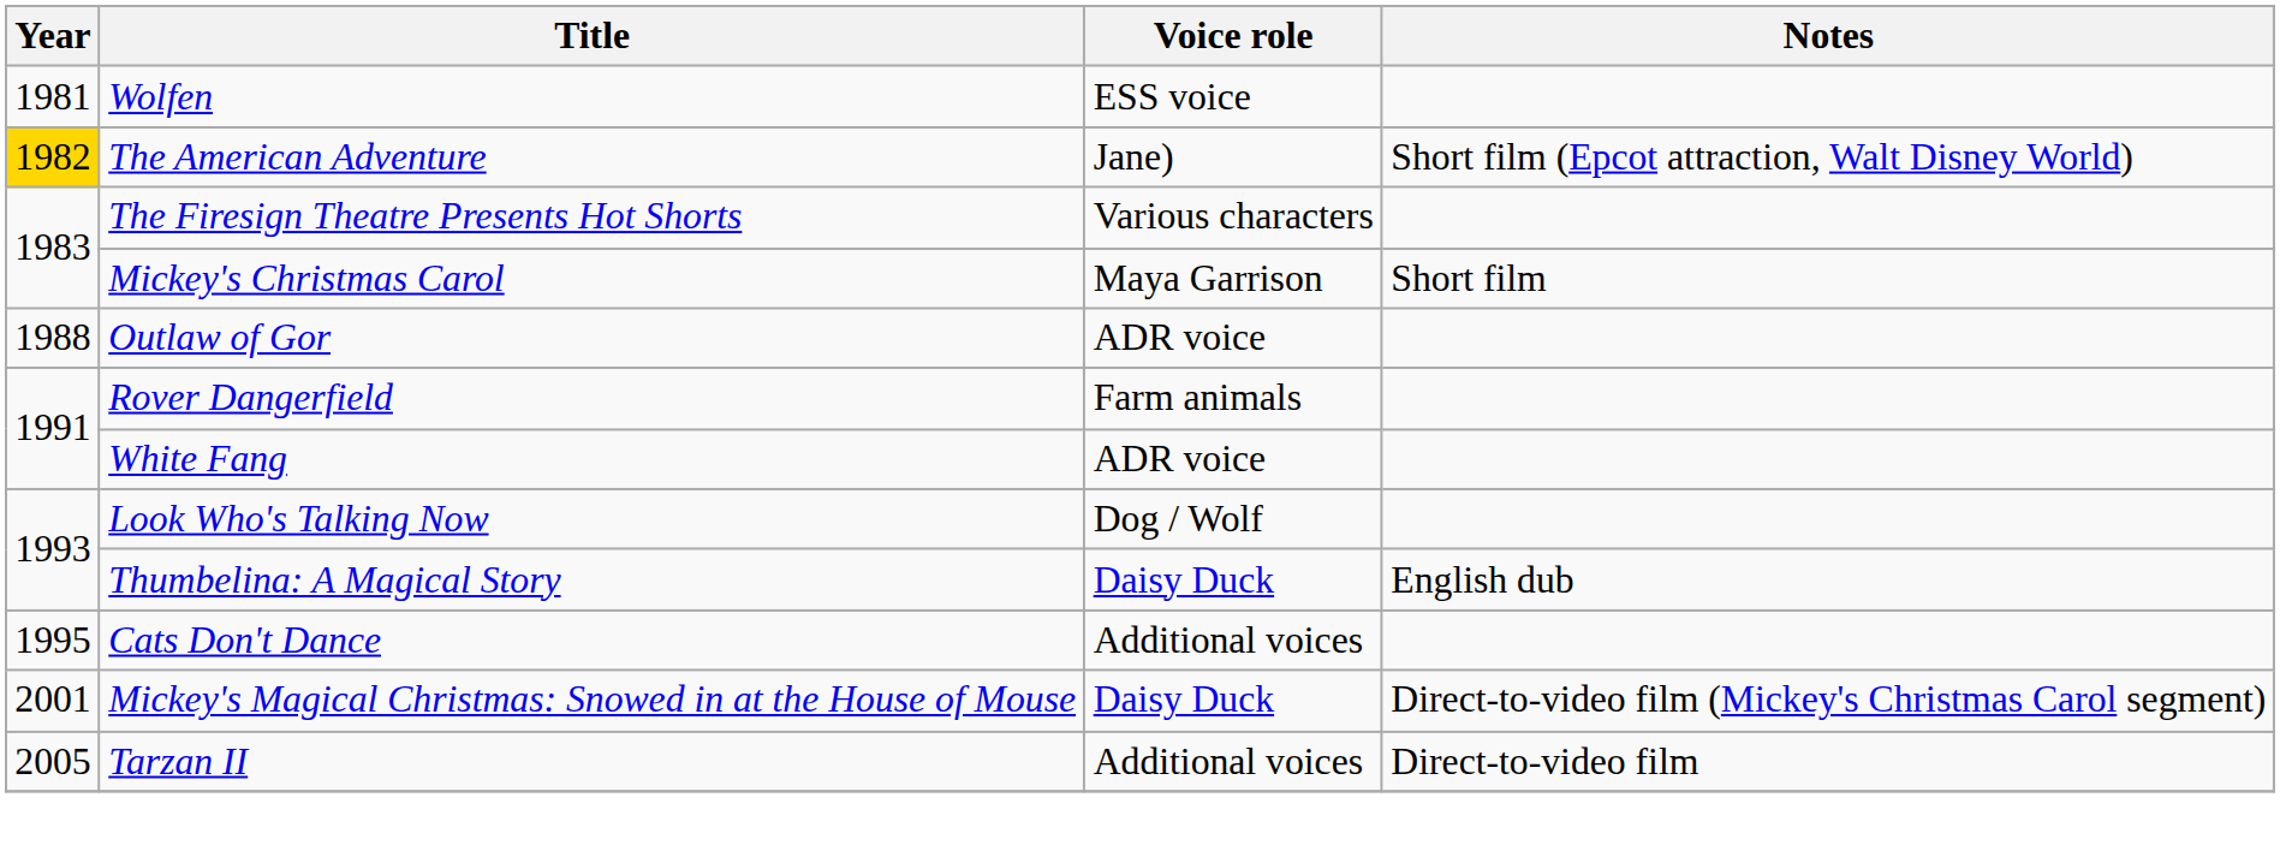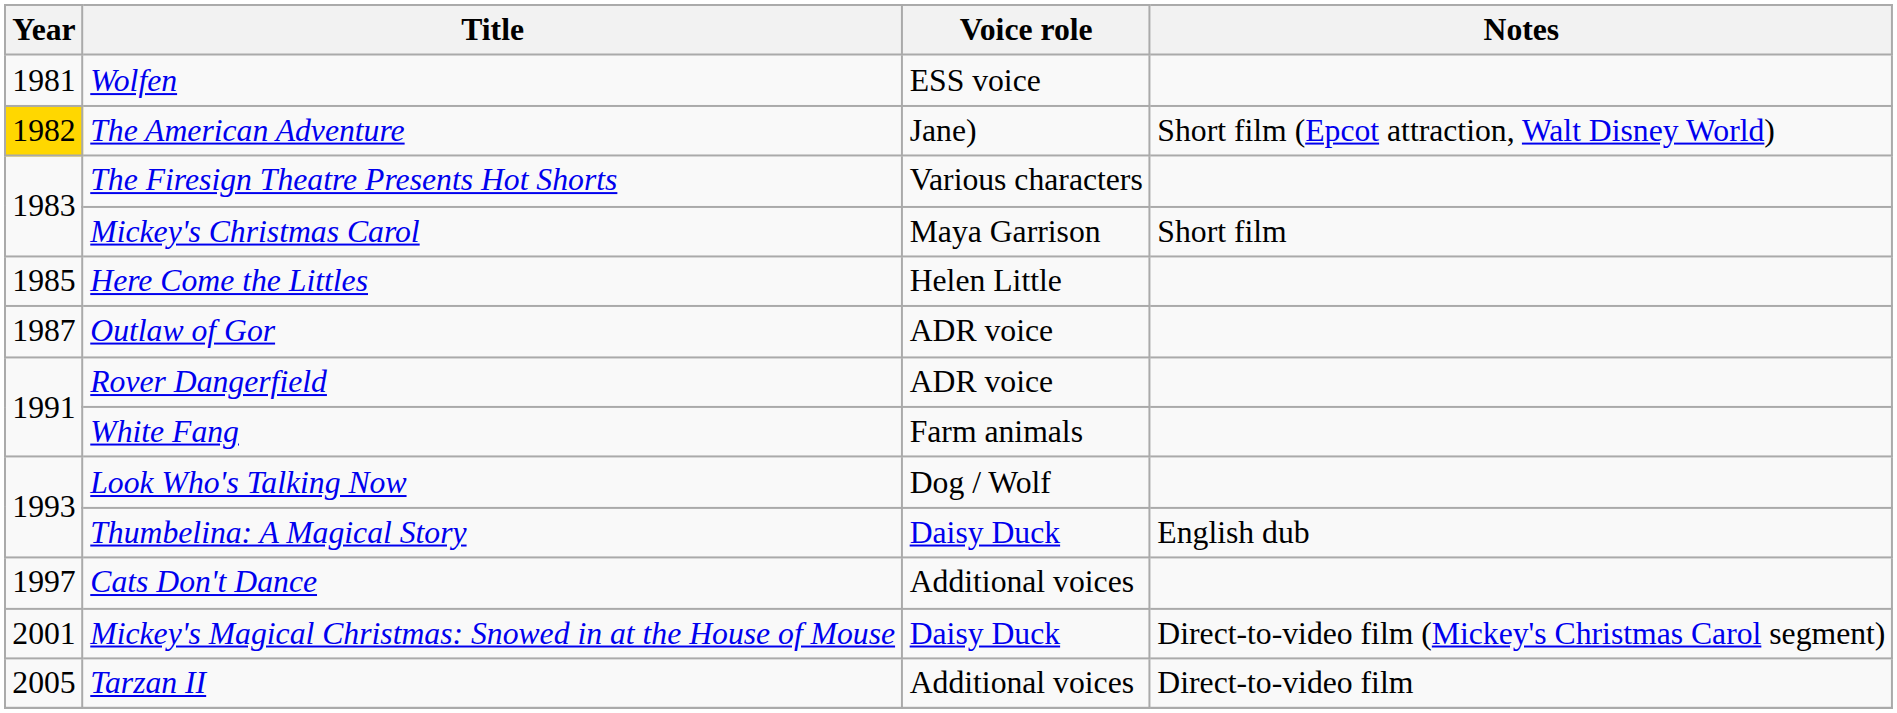+ row: 1985 | Here Come the Littles | Helen Little
Outlaw of Gor | Year: 1988 -> 1987
Rover Dangerfield | Voice role: Farm animals -> ADR voice
White Fang | Voice role: ADR voice -> Farm animals
Cats Don't Dance | Year: 1995 -> 1997
